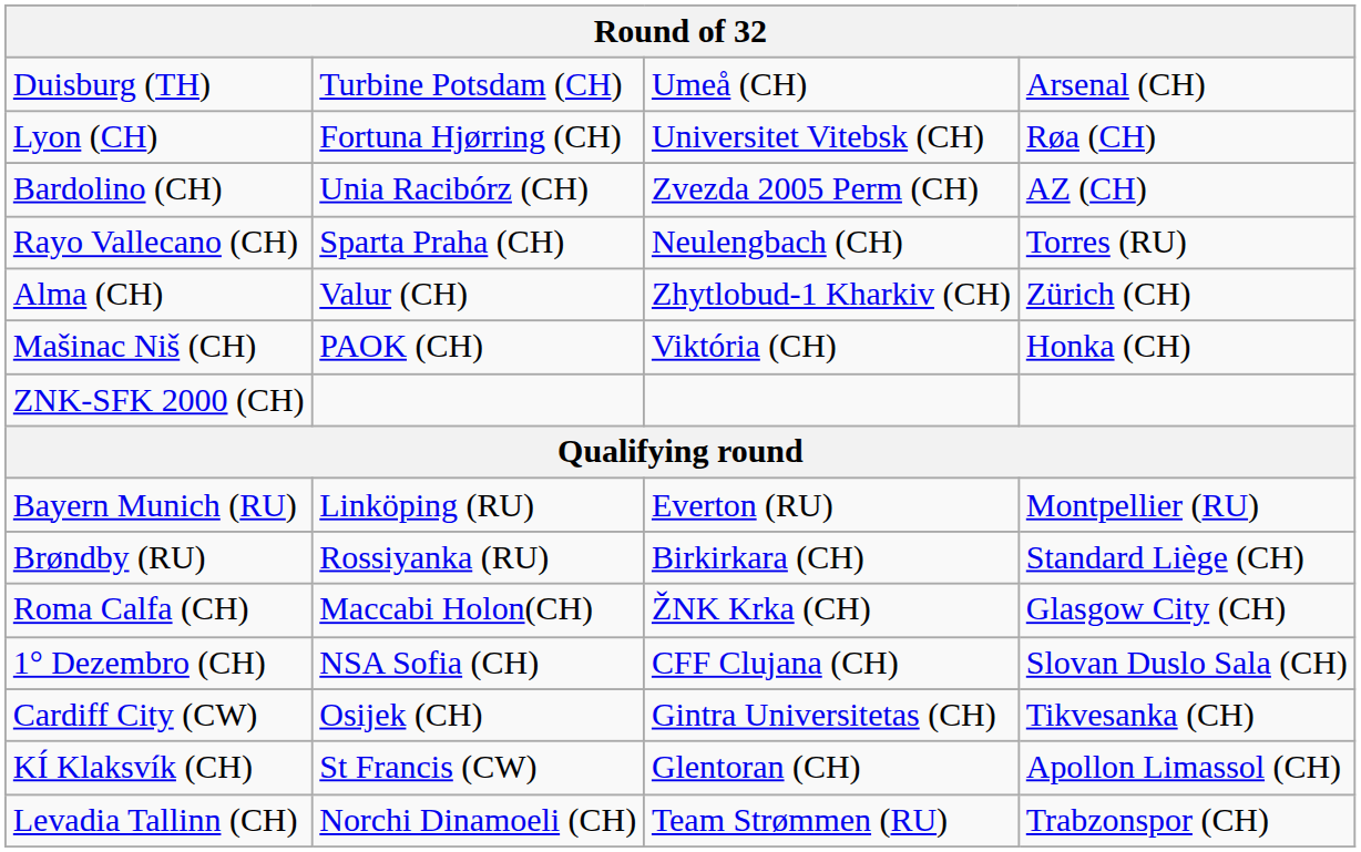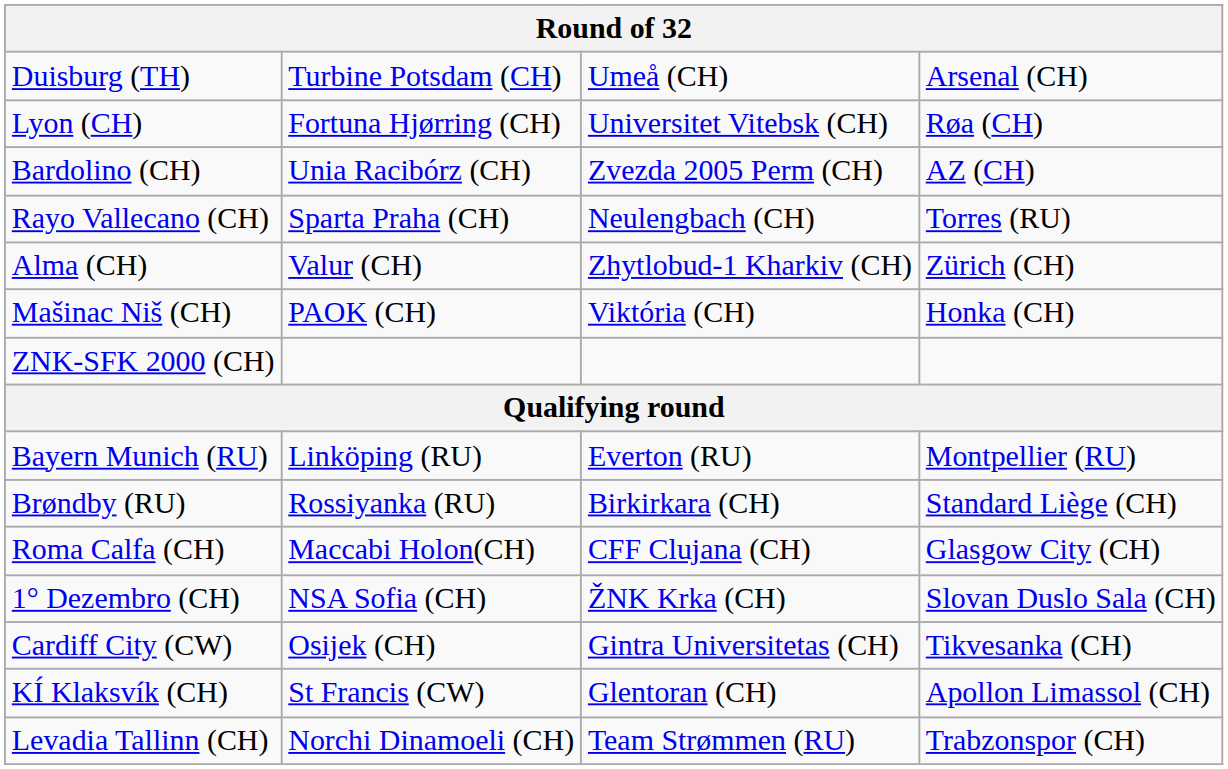Roma Calfa (CH) | column 3: ŽNK Krka (CH) -> CFF Clujana (CH)
1° Dezembro (CH) | column 3: CFF Clujana (CH) -> ŽNK Krka (CH)
